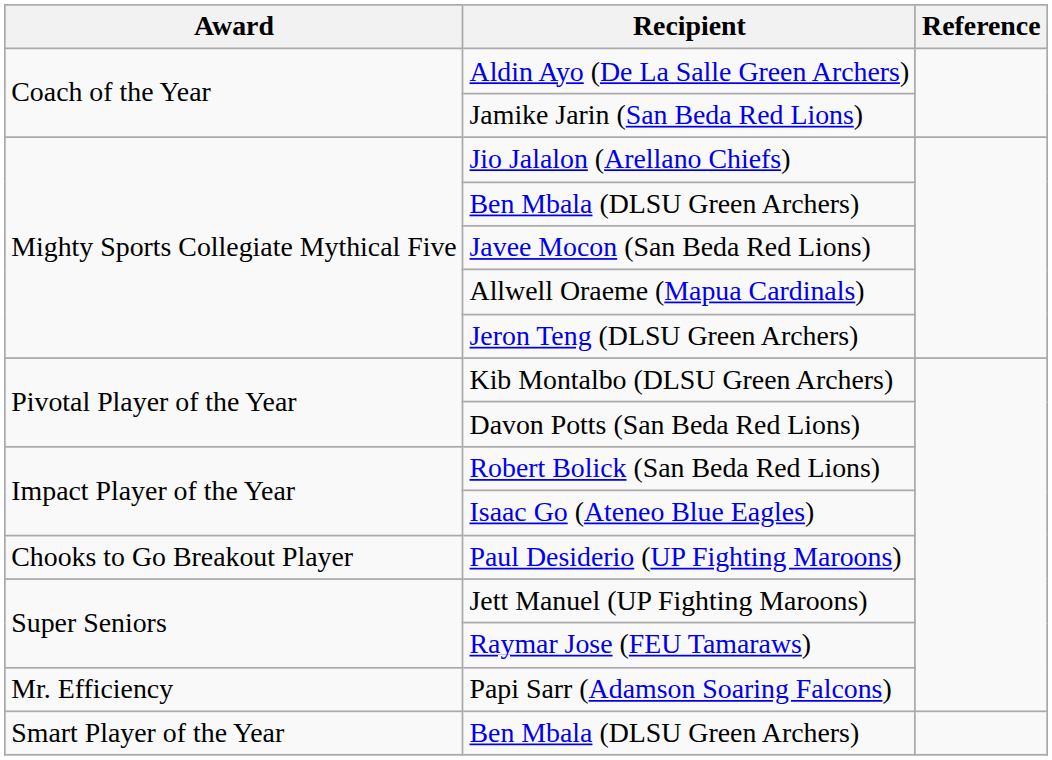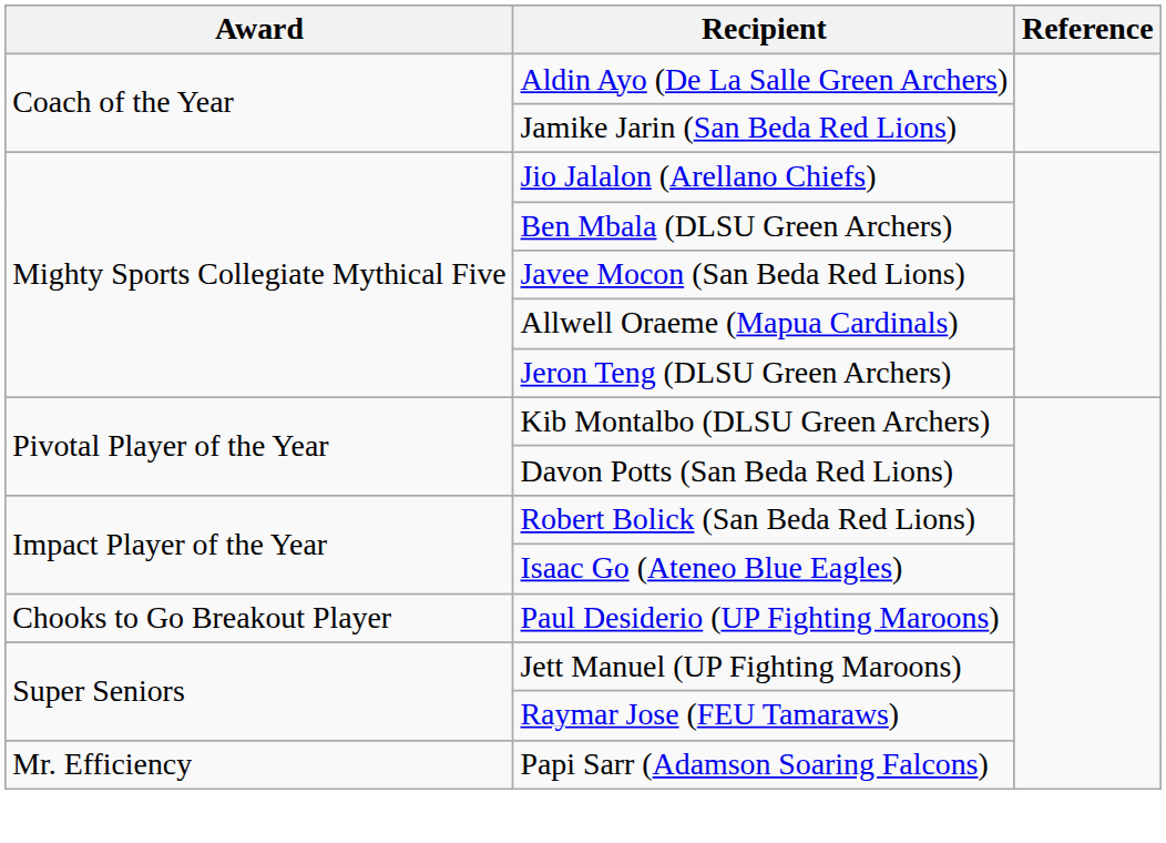- row: Smart Player of the Year | Ben Mbala (DLSU Green Archers)
